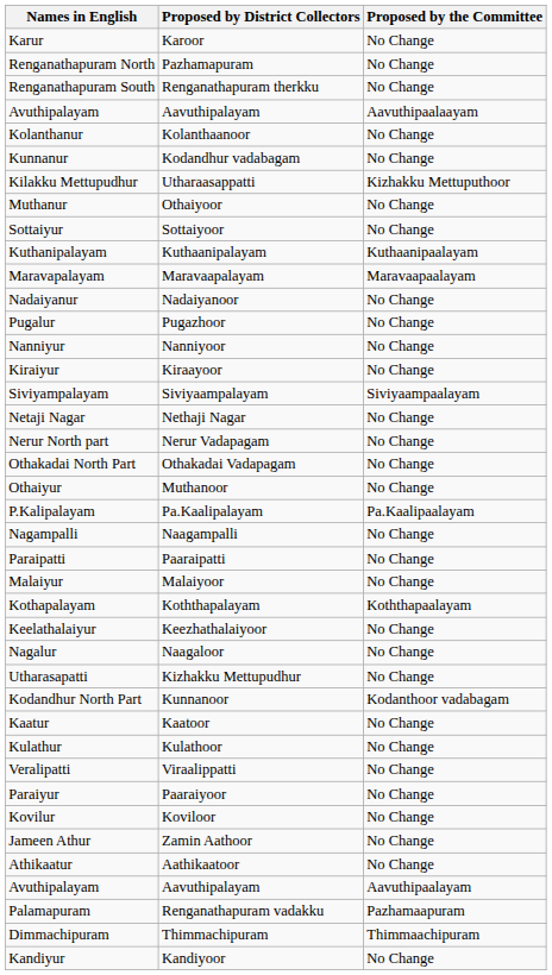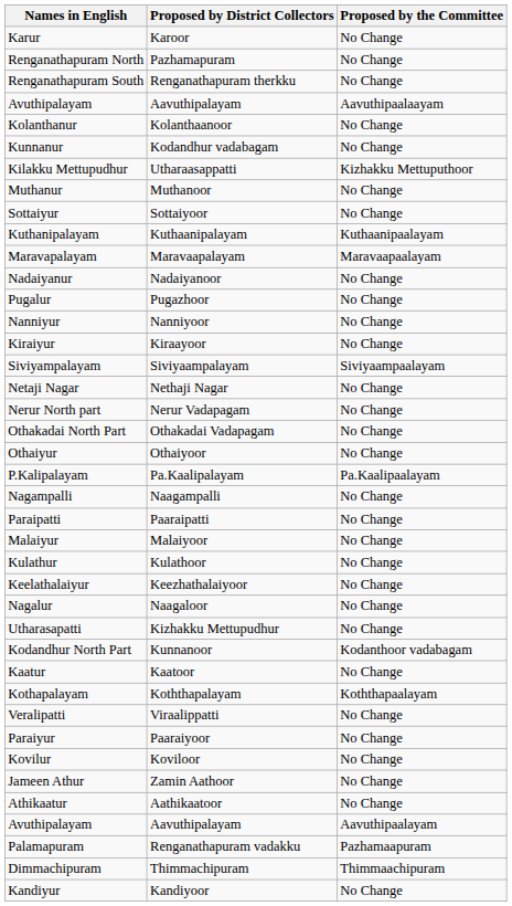Muthanur | Proposed by District Collectors: Othaiyoor -> Muthanoor
Othaiyur | Proposed by District Collectors: Muthanoor -> Othaiyoor
rows swapped: Kothapalayam <-> Kulathur
